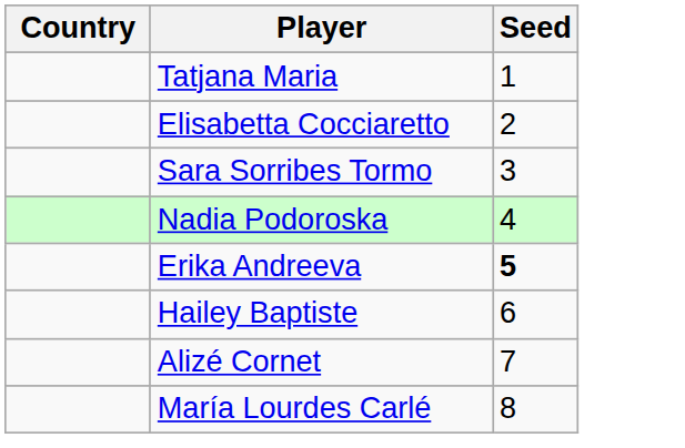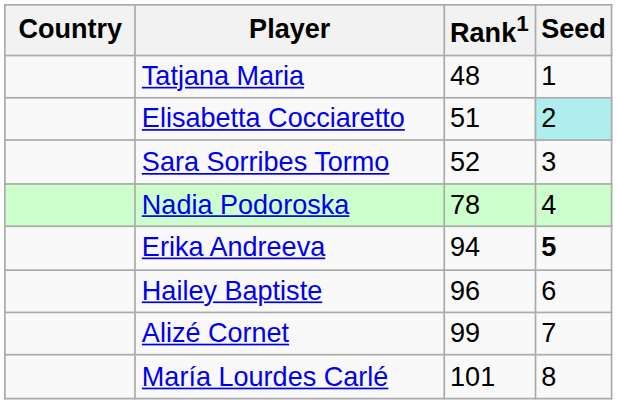+ column: Rank1 | 48 | 51 | 52 | 78 | 94 | 96 | 99 | 101
Elisabetta Cocciaretto | Seed: no background -> paleturquoise background
